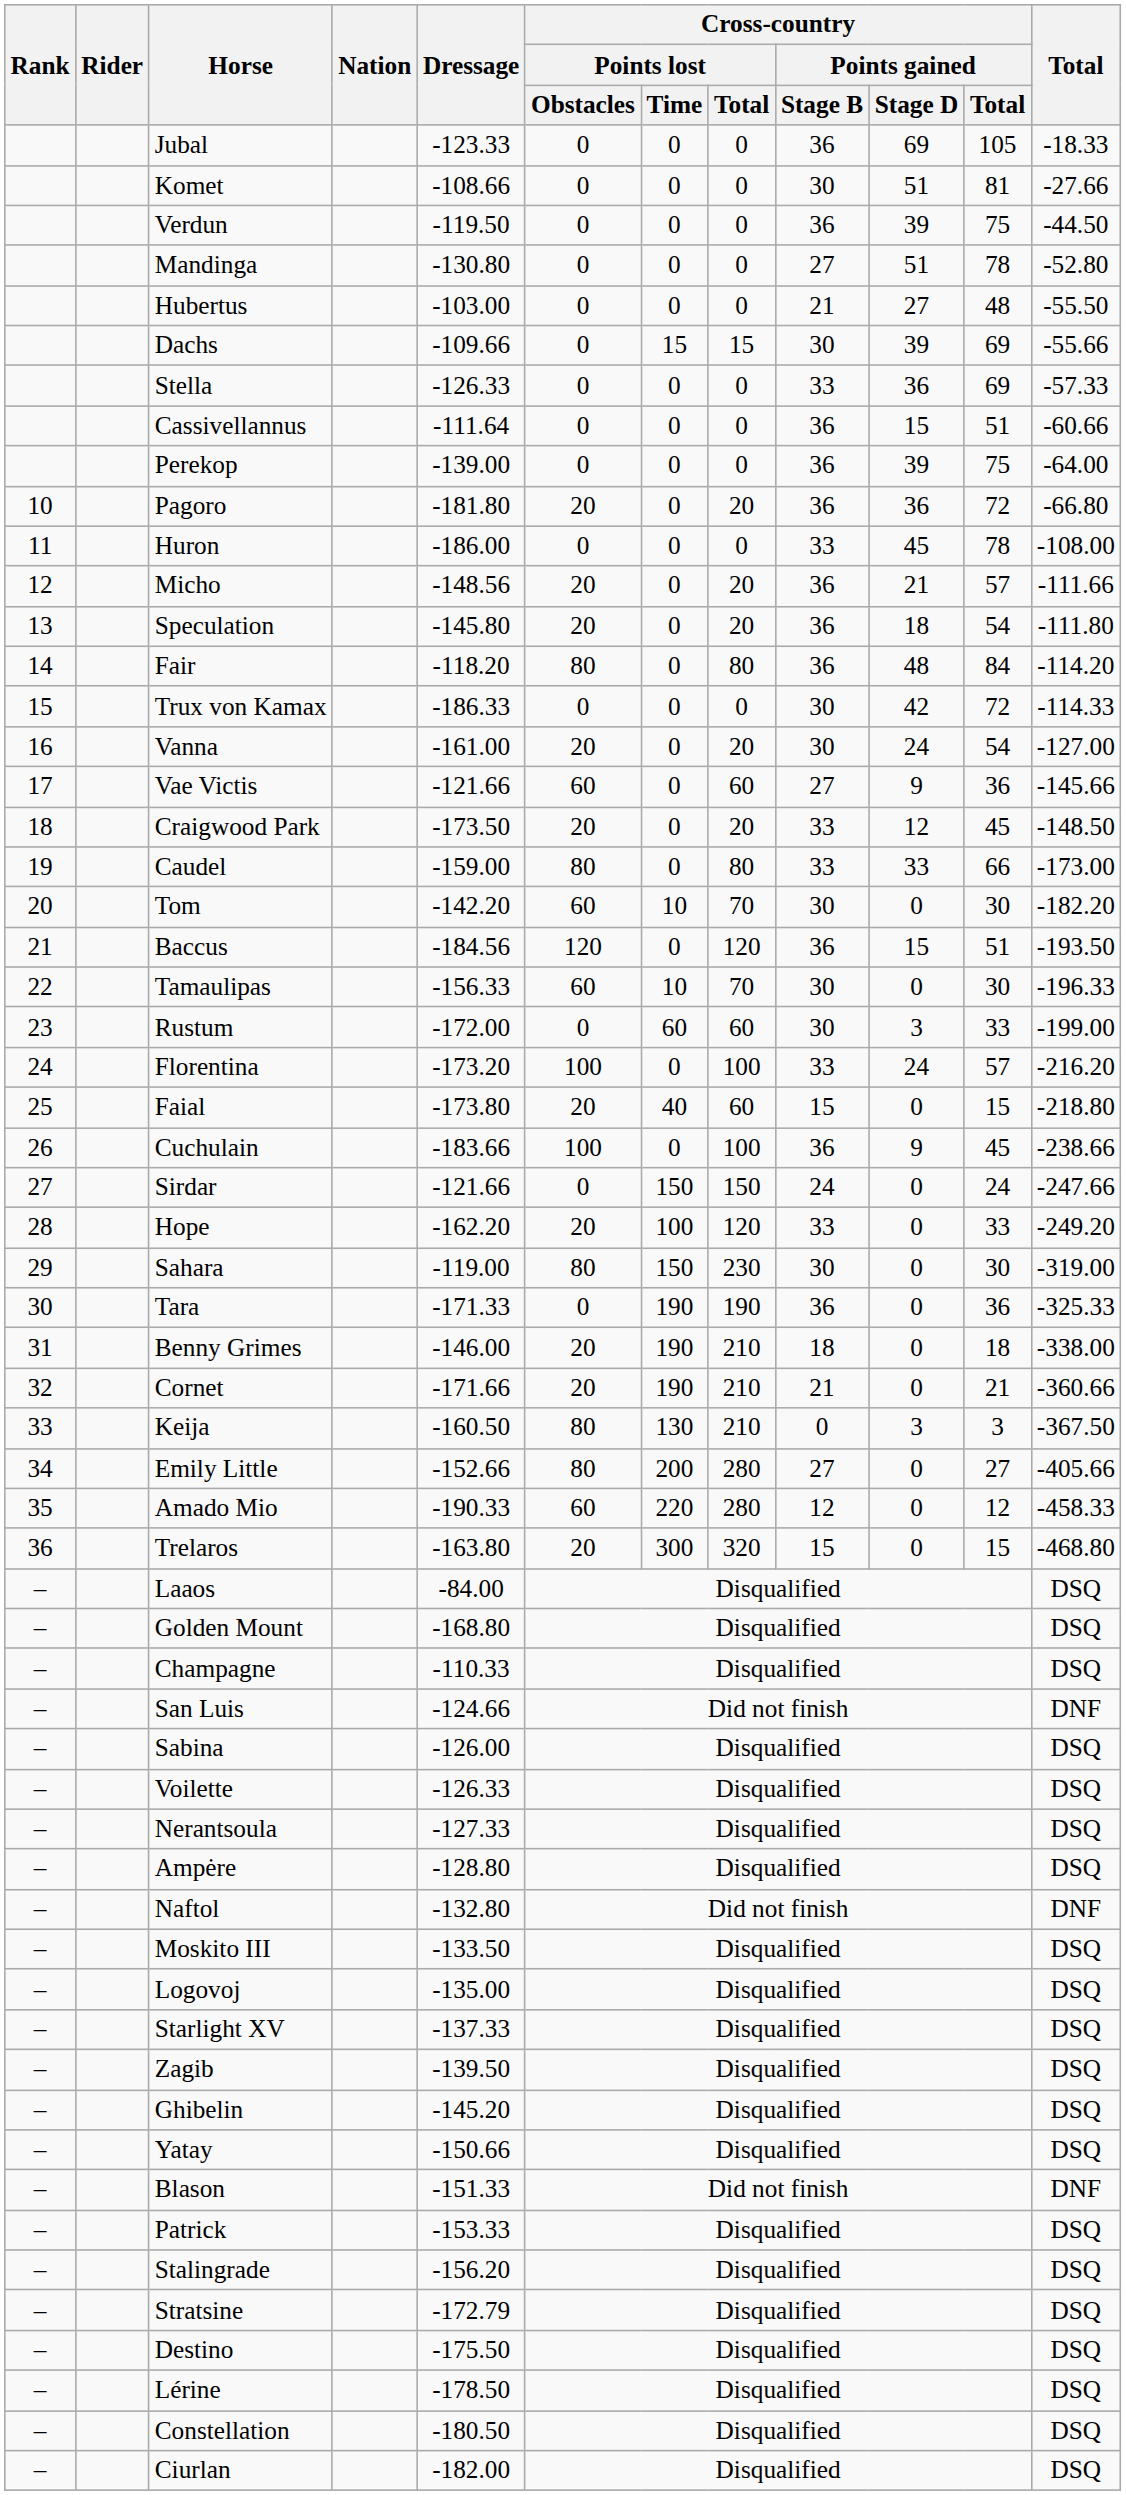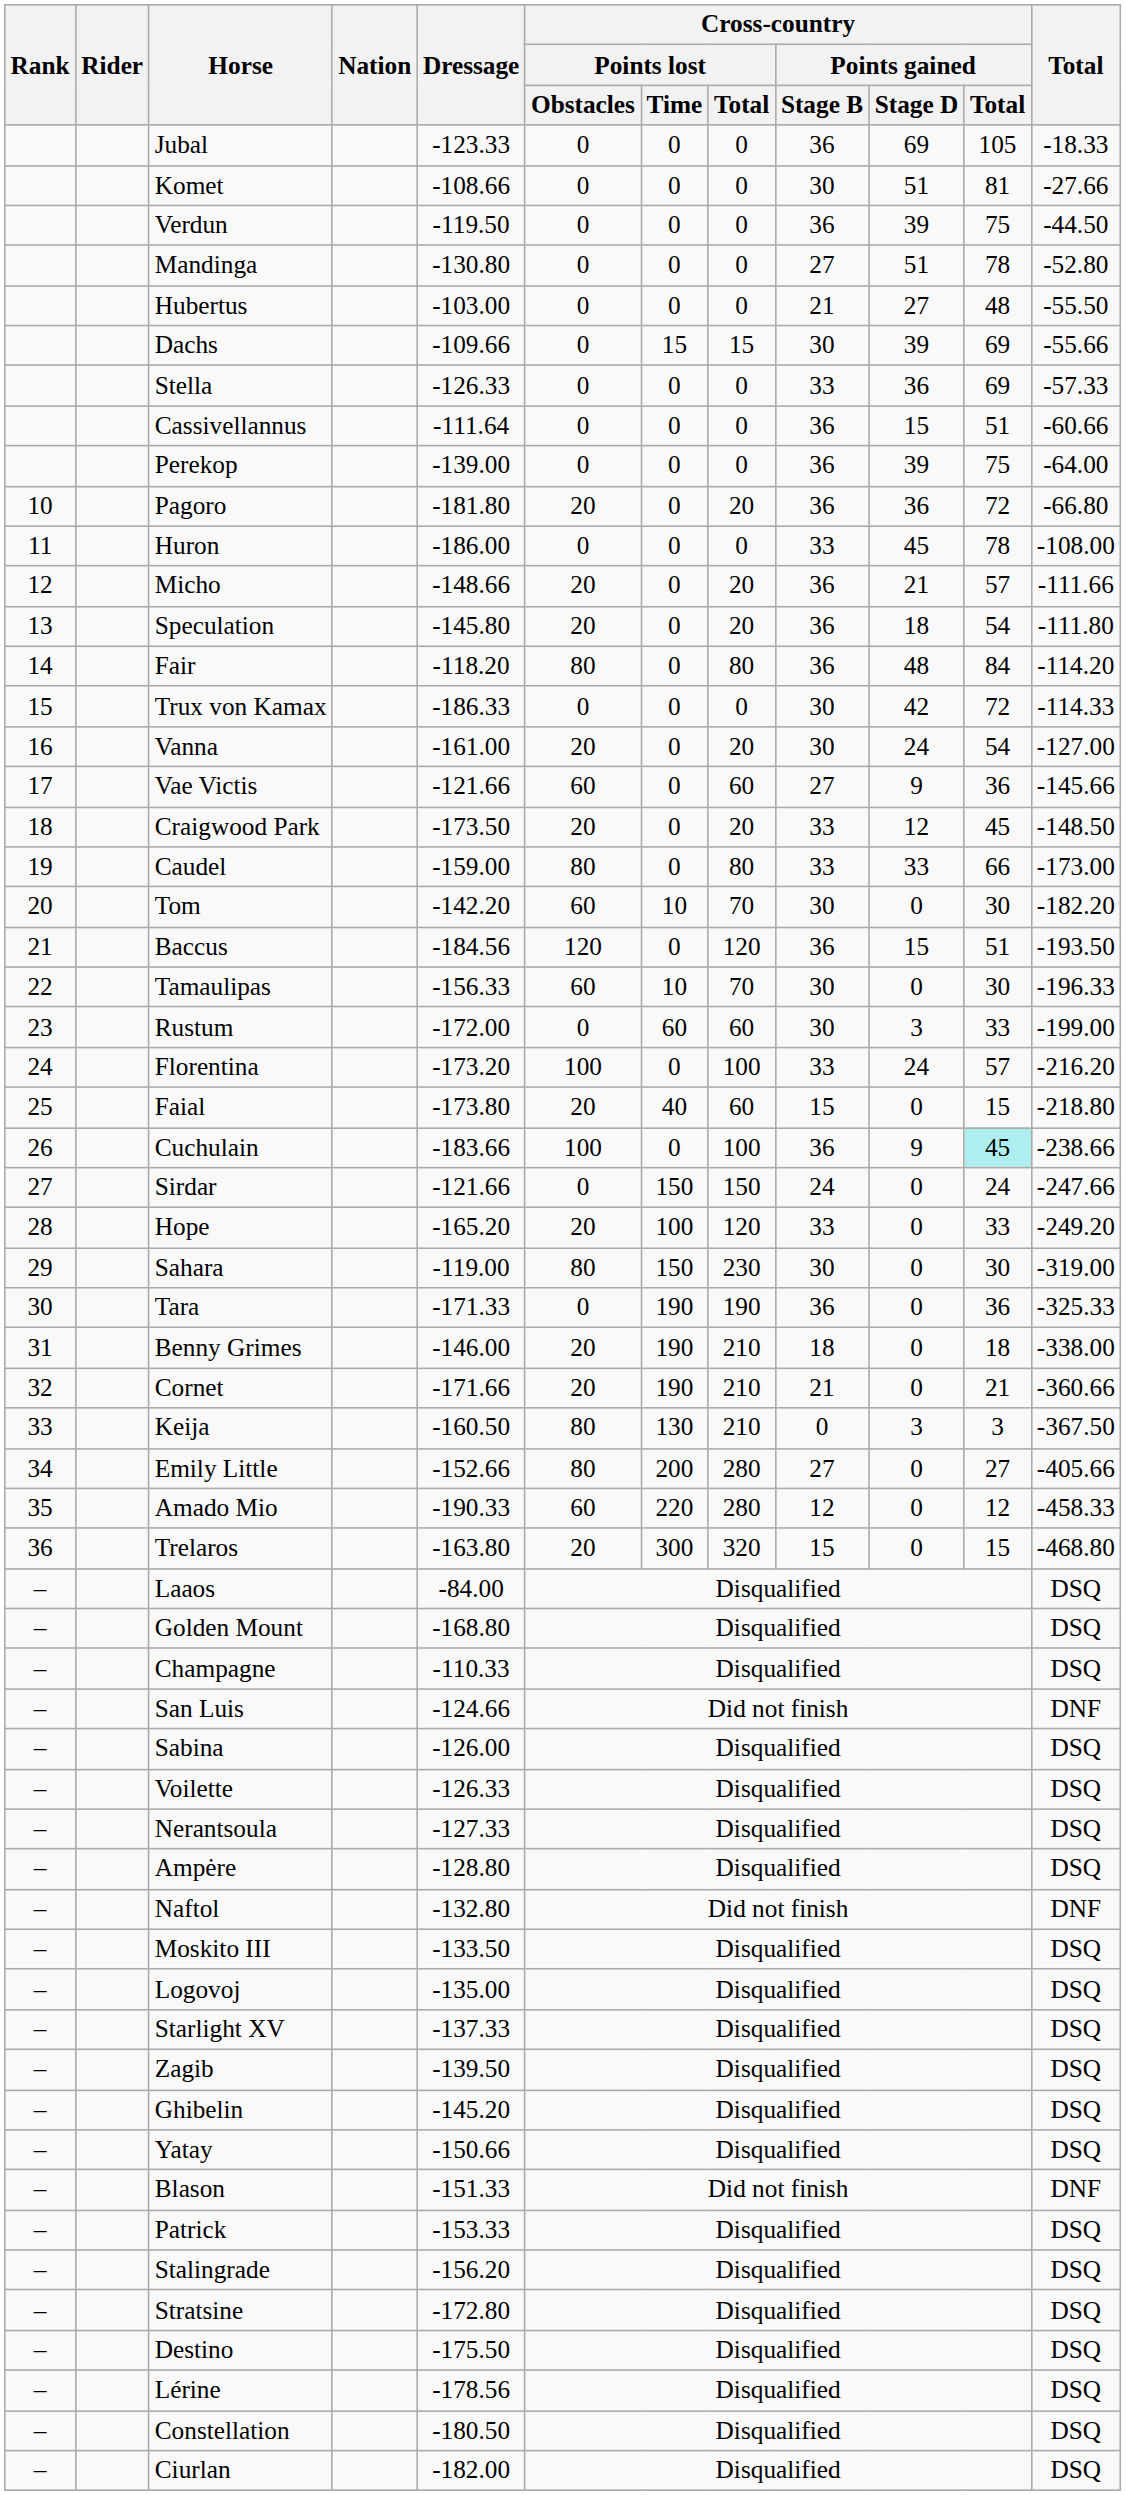Micho | Dressage: -148.56 -> -148.66
Cuchulain | Cross-country / Points gained / Total: no background -> paleturquoise background
Hope | Dressage: -162.20 -> -165.20
Stratsine | Dressage: -172.79 -> -172.80
Lérine | Dressage: -178.50 -> -178.56
